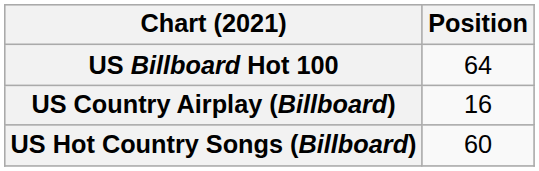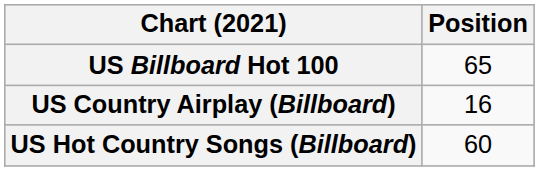US Billboard Hot 100 | Position: 64 -> 65
